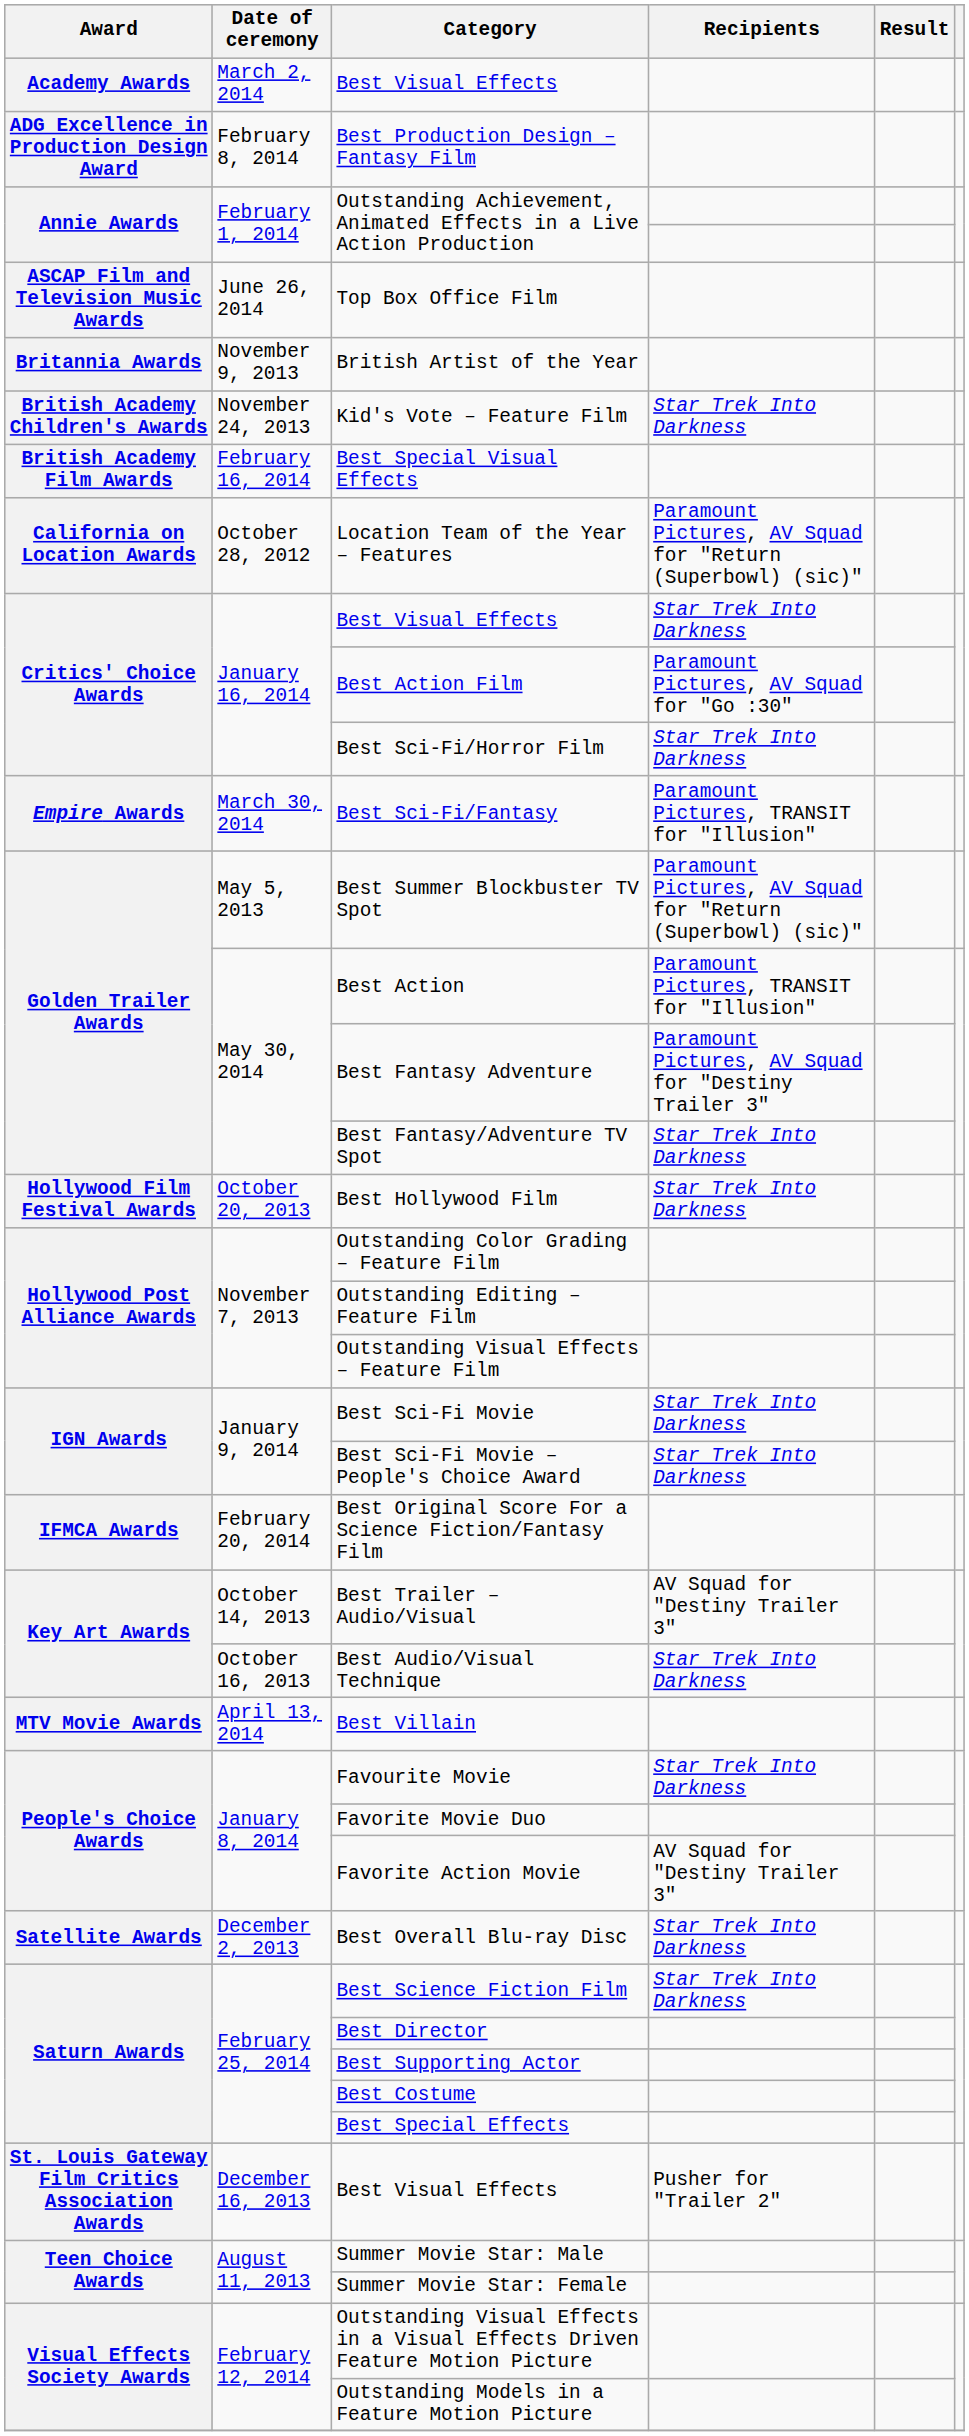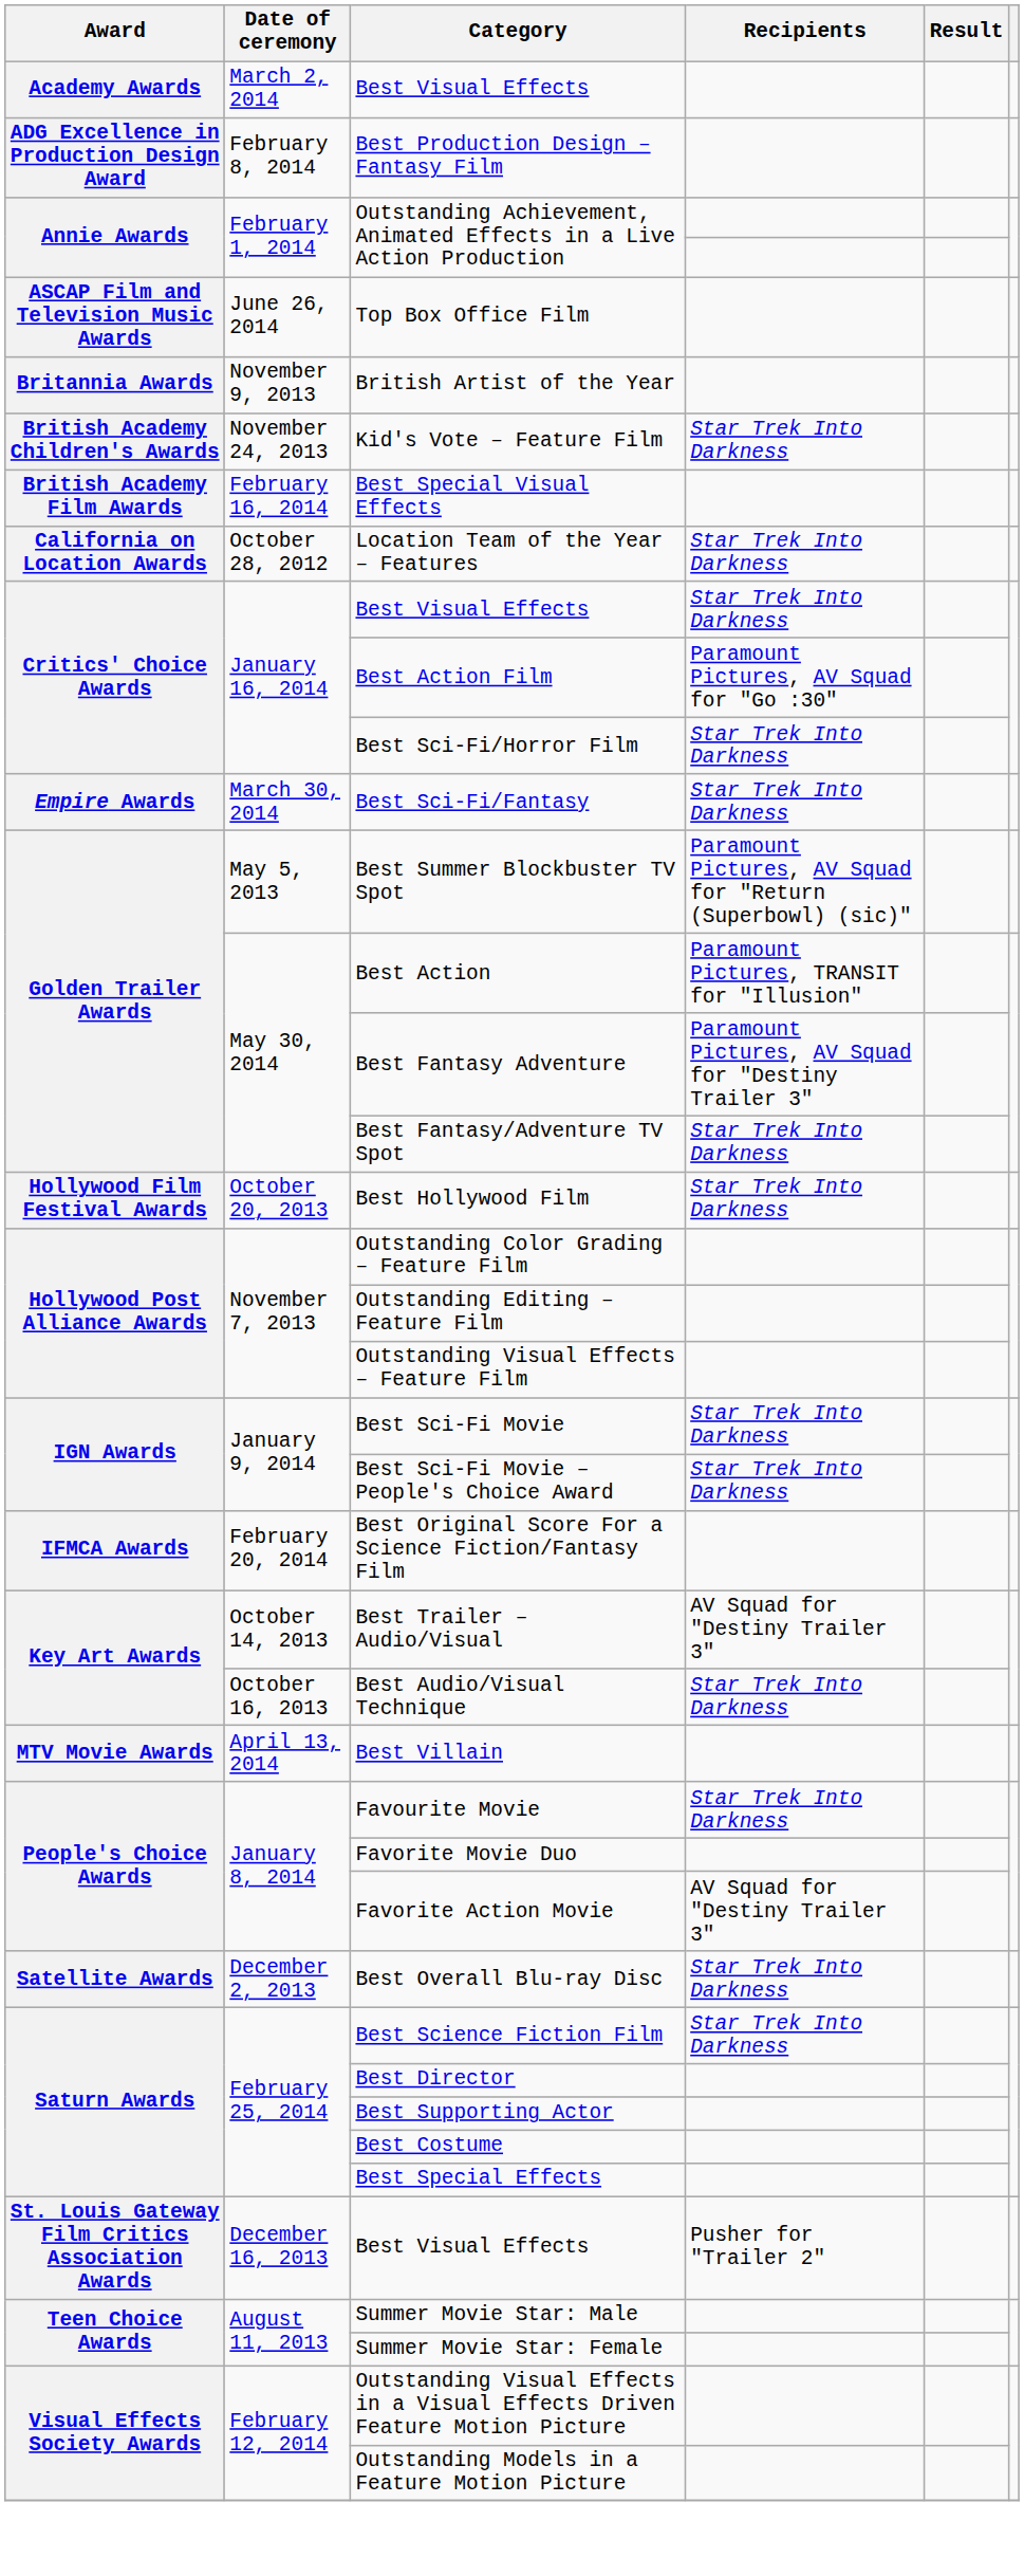Location Team of the Year – Features | Recipients: Paramount Pictures, AV Squad for "Return (Superbowl) (sic)" -> Star Trek Into Darkness
Best Sci-Fi/Fantasy | Recipients: Paramount Pictures, TRANSIT for "Illusion" -> Star Trek Into Darkness
